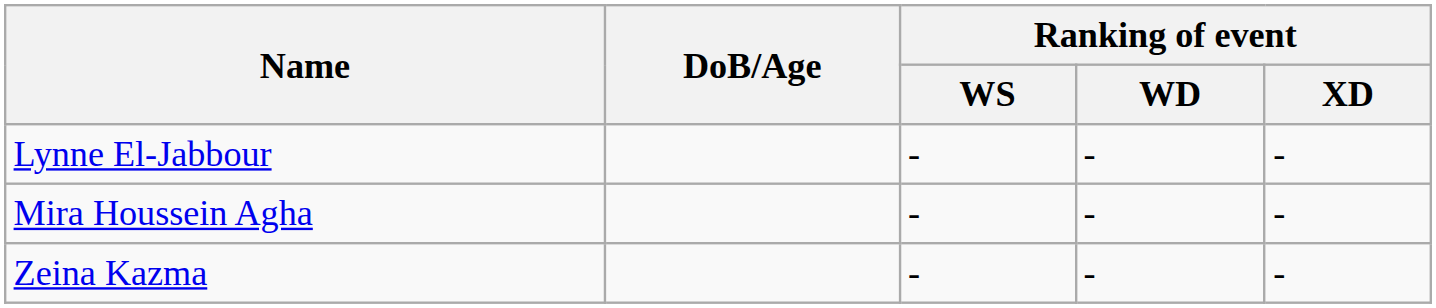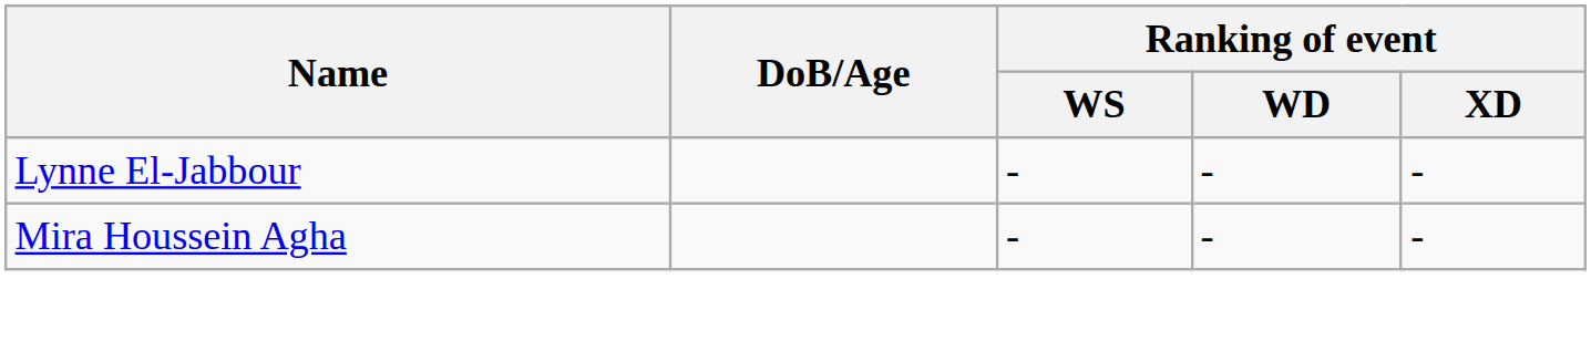- row: Zeina Kazma | - | - | -
